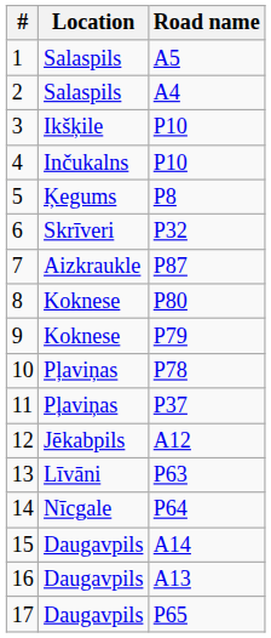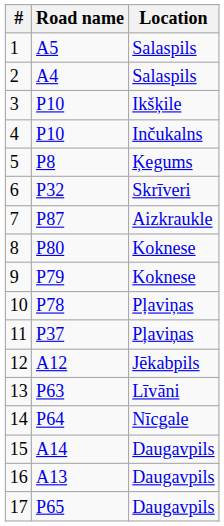columns swapped: Road name <-> Location
